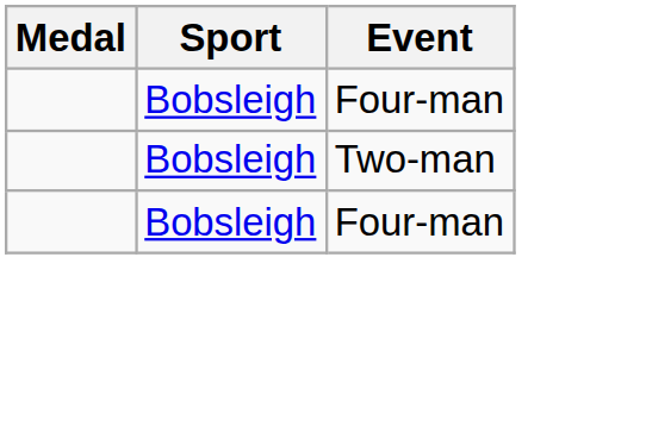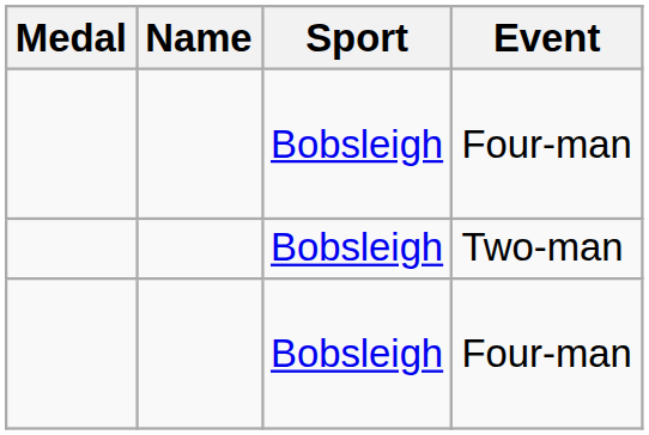+ column: Name
